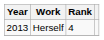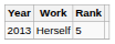Herself | Rank: 4 -> 5
